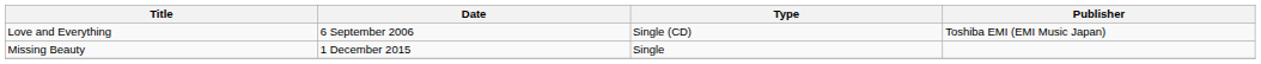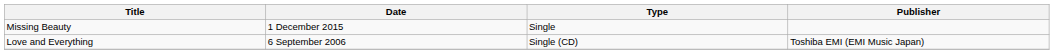rows swapped: Love and Everything <-> Missing Beauty
